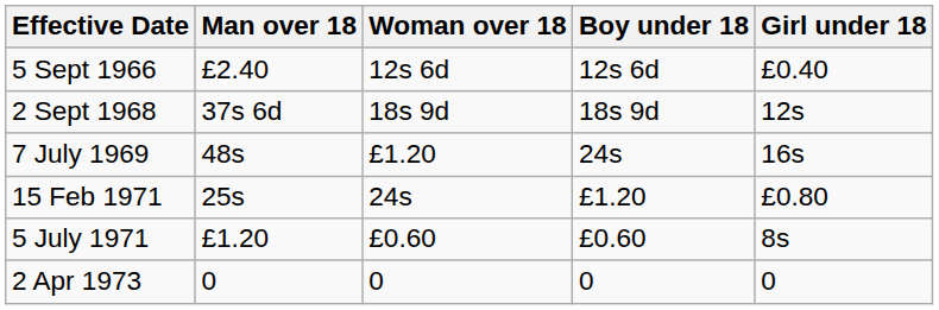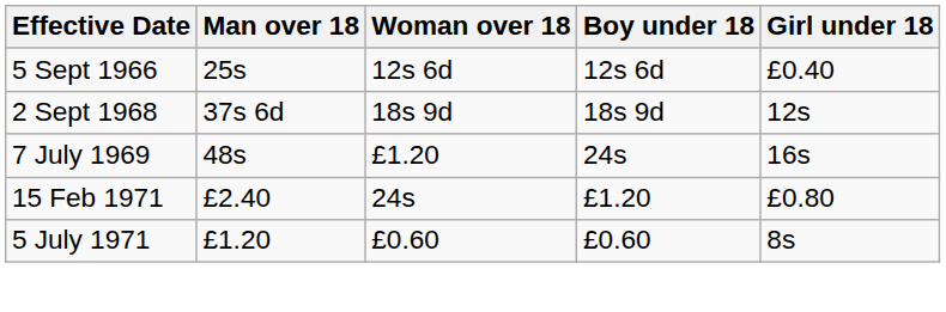5 Sept 1966 | Man over 18: £2.40 -> 25s
15 Feb 1971 | Man over 18: 25s -> £2.40
- row: 2 Apr 1973 | 0 | 0 | 0 | 0
